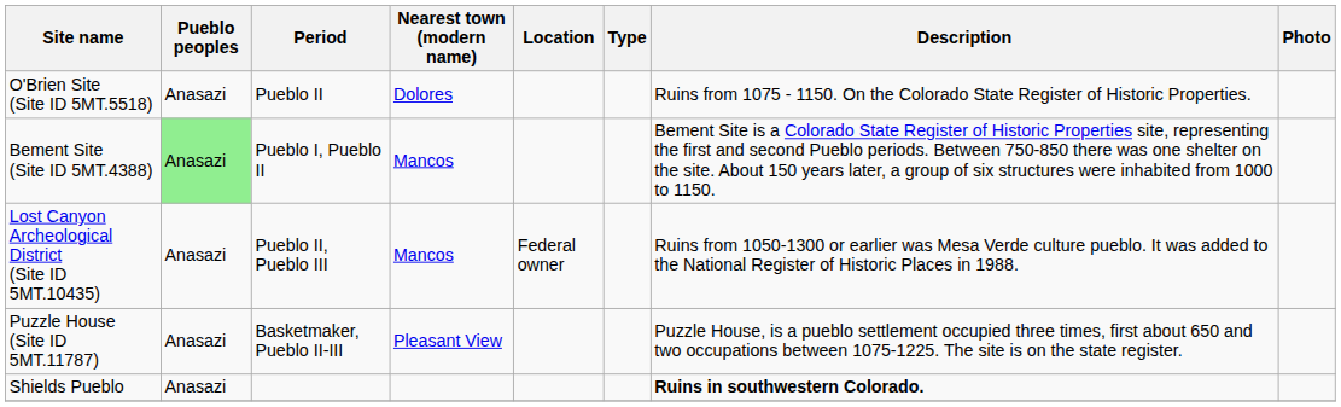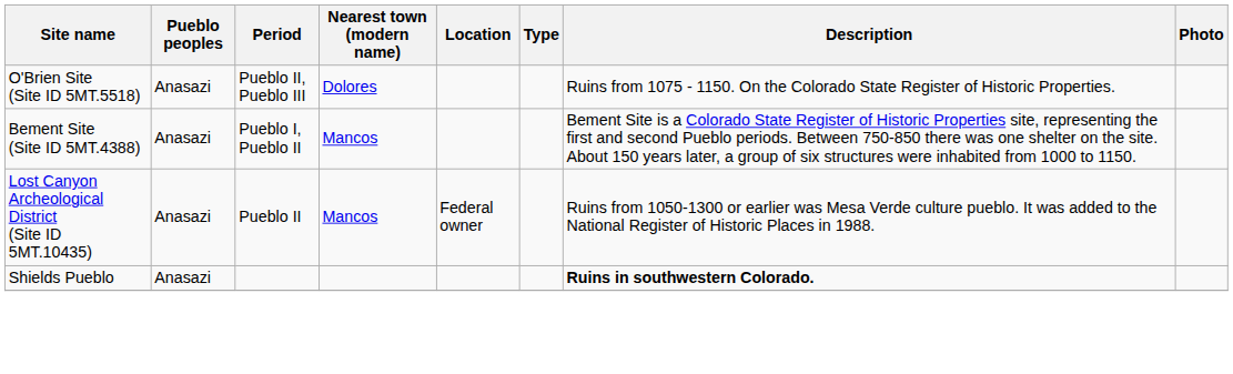O'Brien Site (Site ID 5MT.5518) | Period: Pueblo II -> Pueblo II, Pueblo III
Bement Site (Site ID 5MT.4388) | Pueblo peoples: lightgreen background -> no background
Lost Canyon Archeological District (Site ID 5MT.10435) | Period: Pueblo II, Pueblo III -> Pueblo II
- row: Puzzle House (Site ID 5MT.11787) | Anasazi | Basketmaker, Pueblo II-III | Pleasant View | Puzzle House, is a pueblo settlement occupied three times, first about 650 and two occupations between 1075-1225. The site is on the state register.
